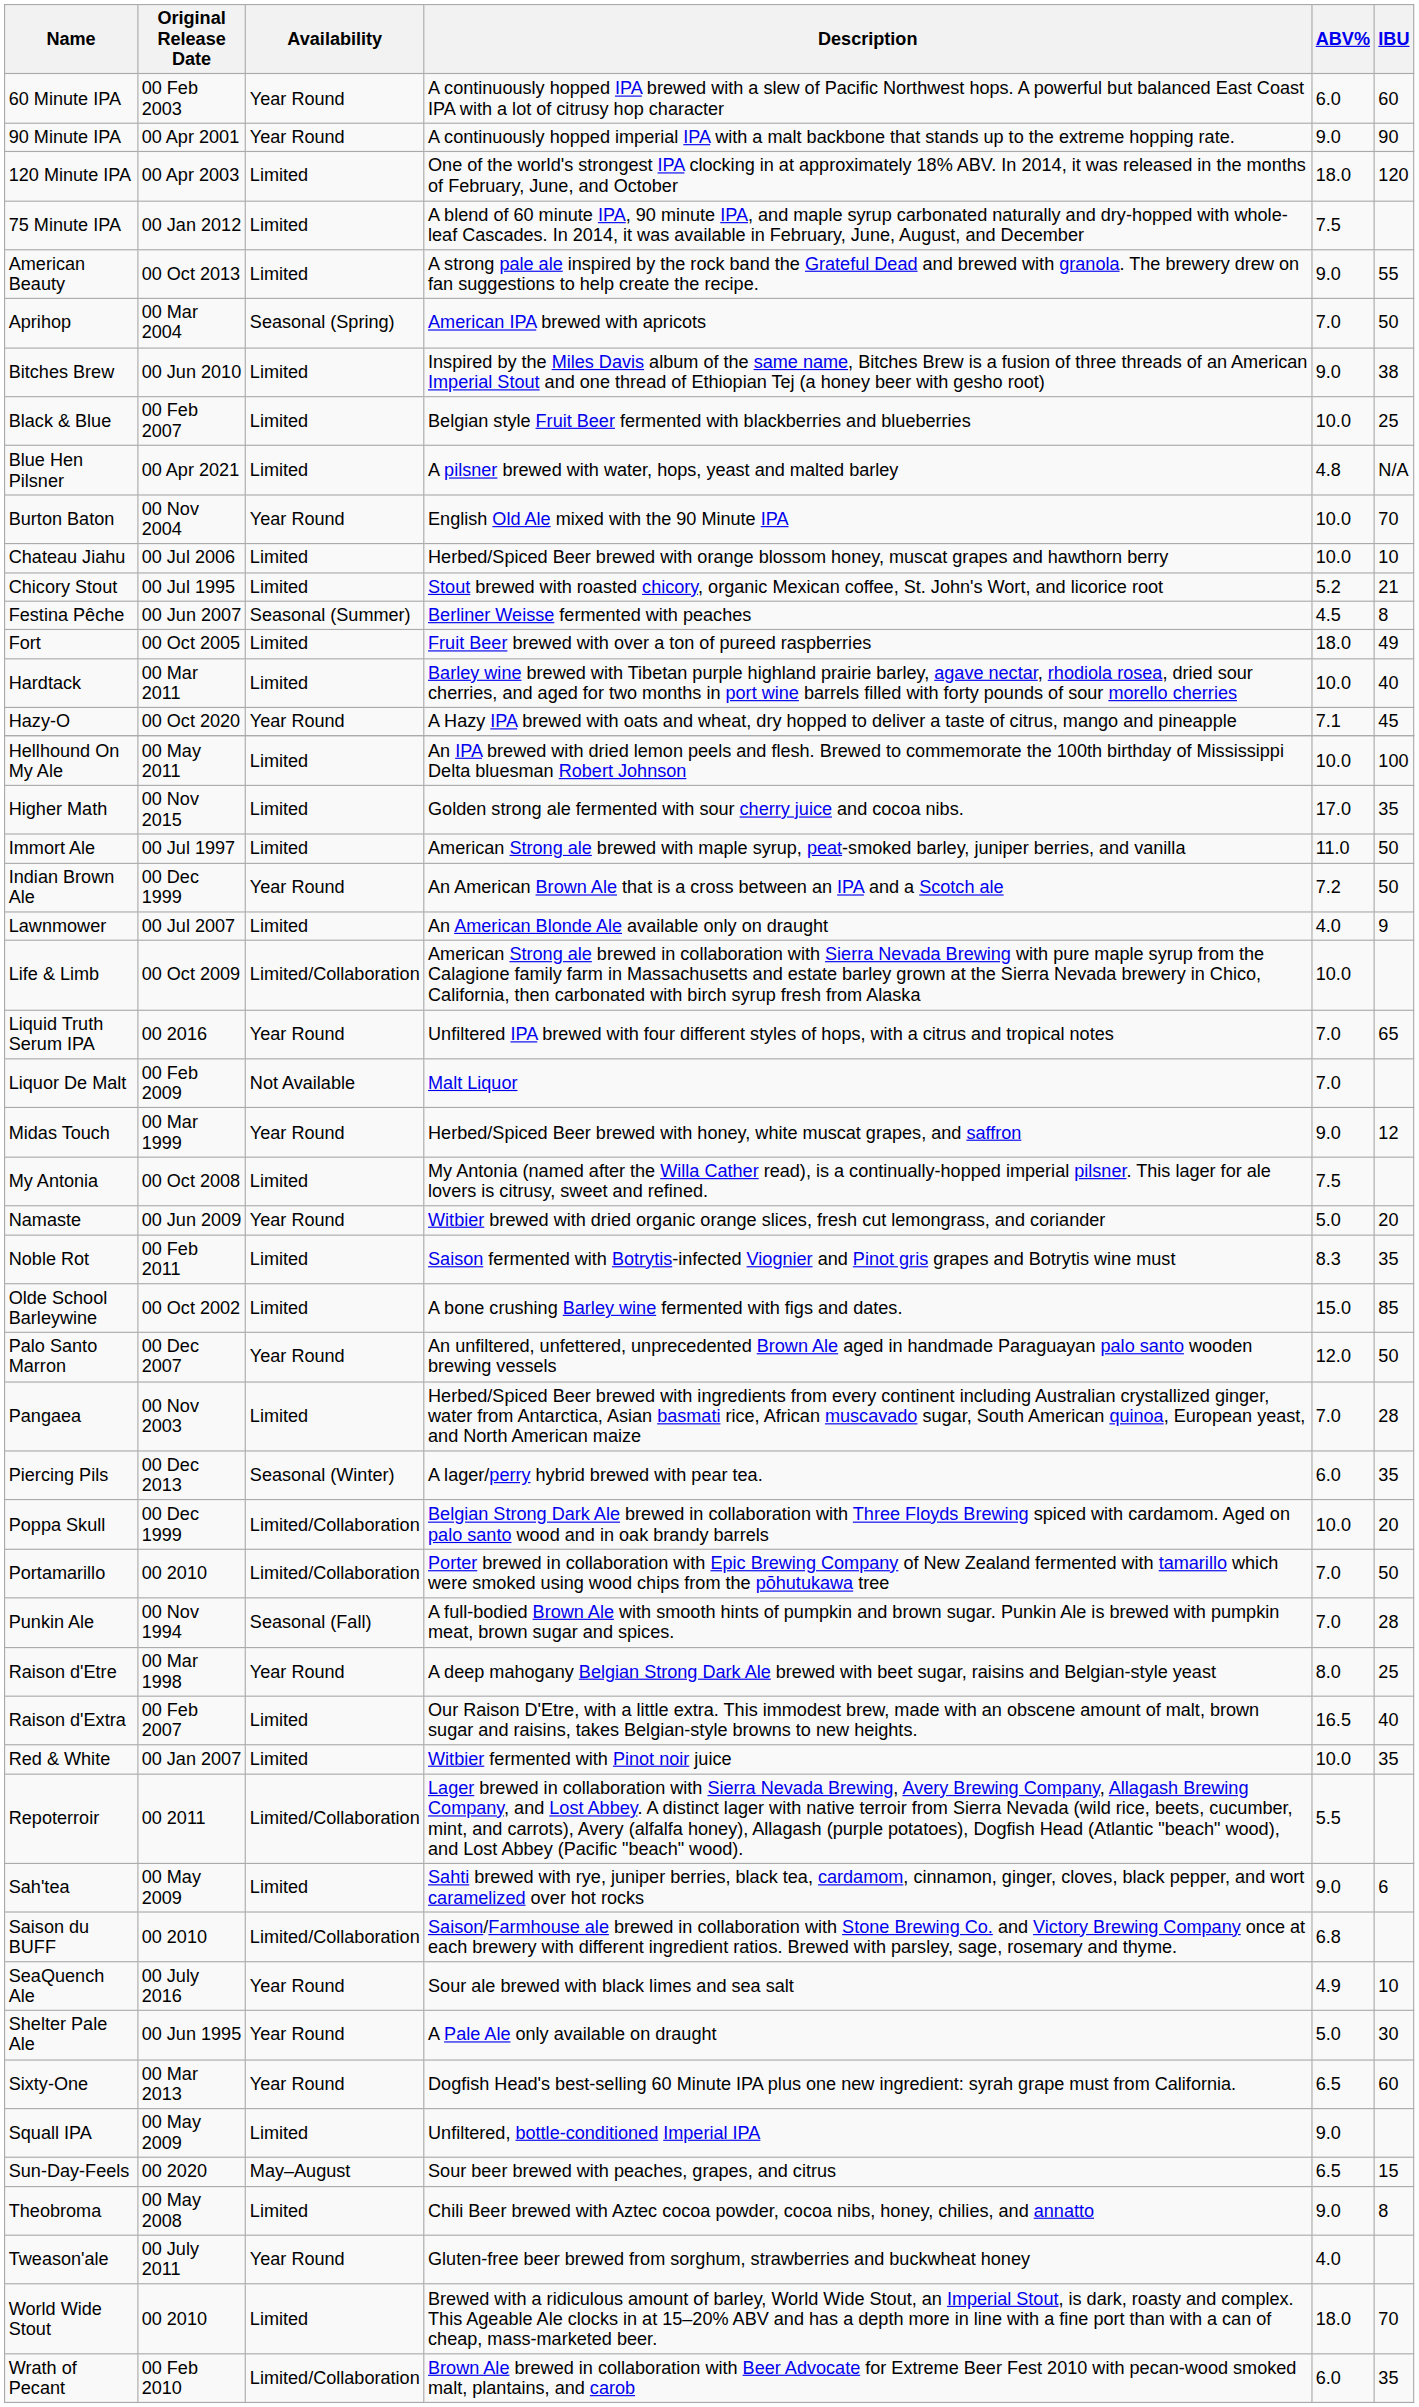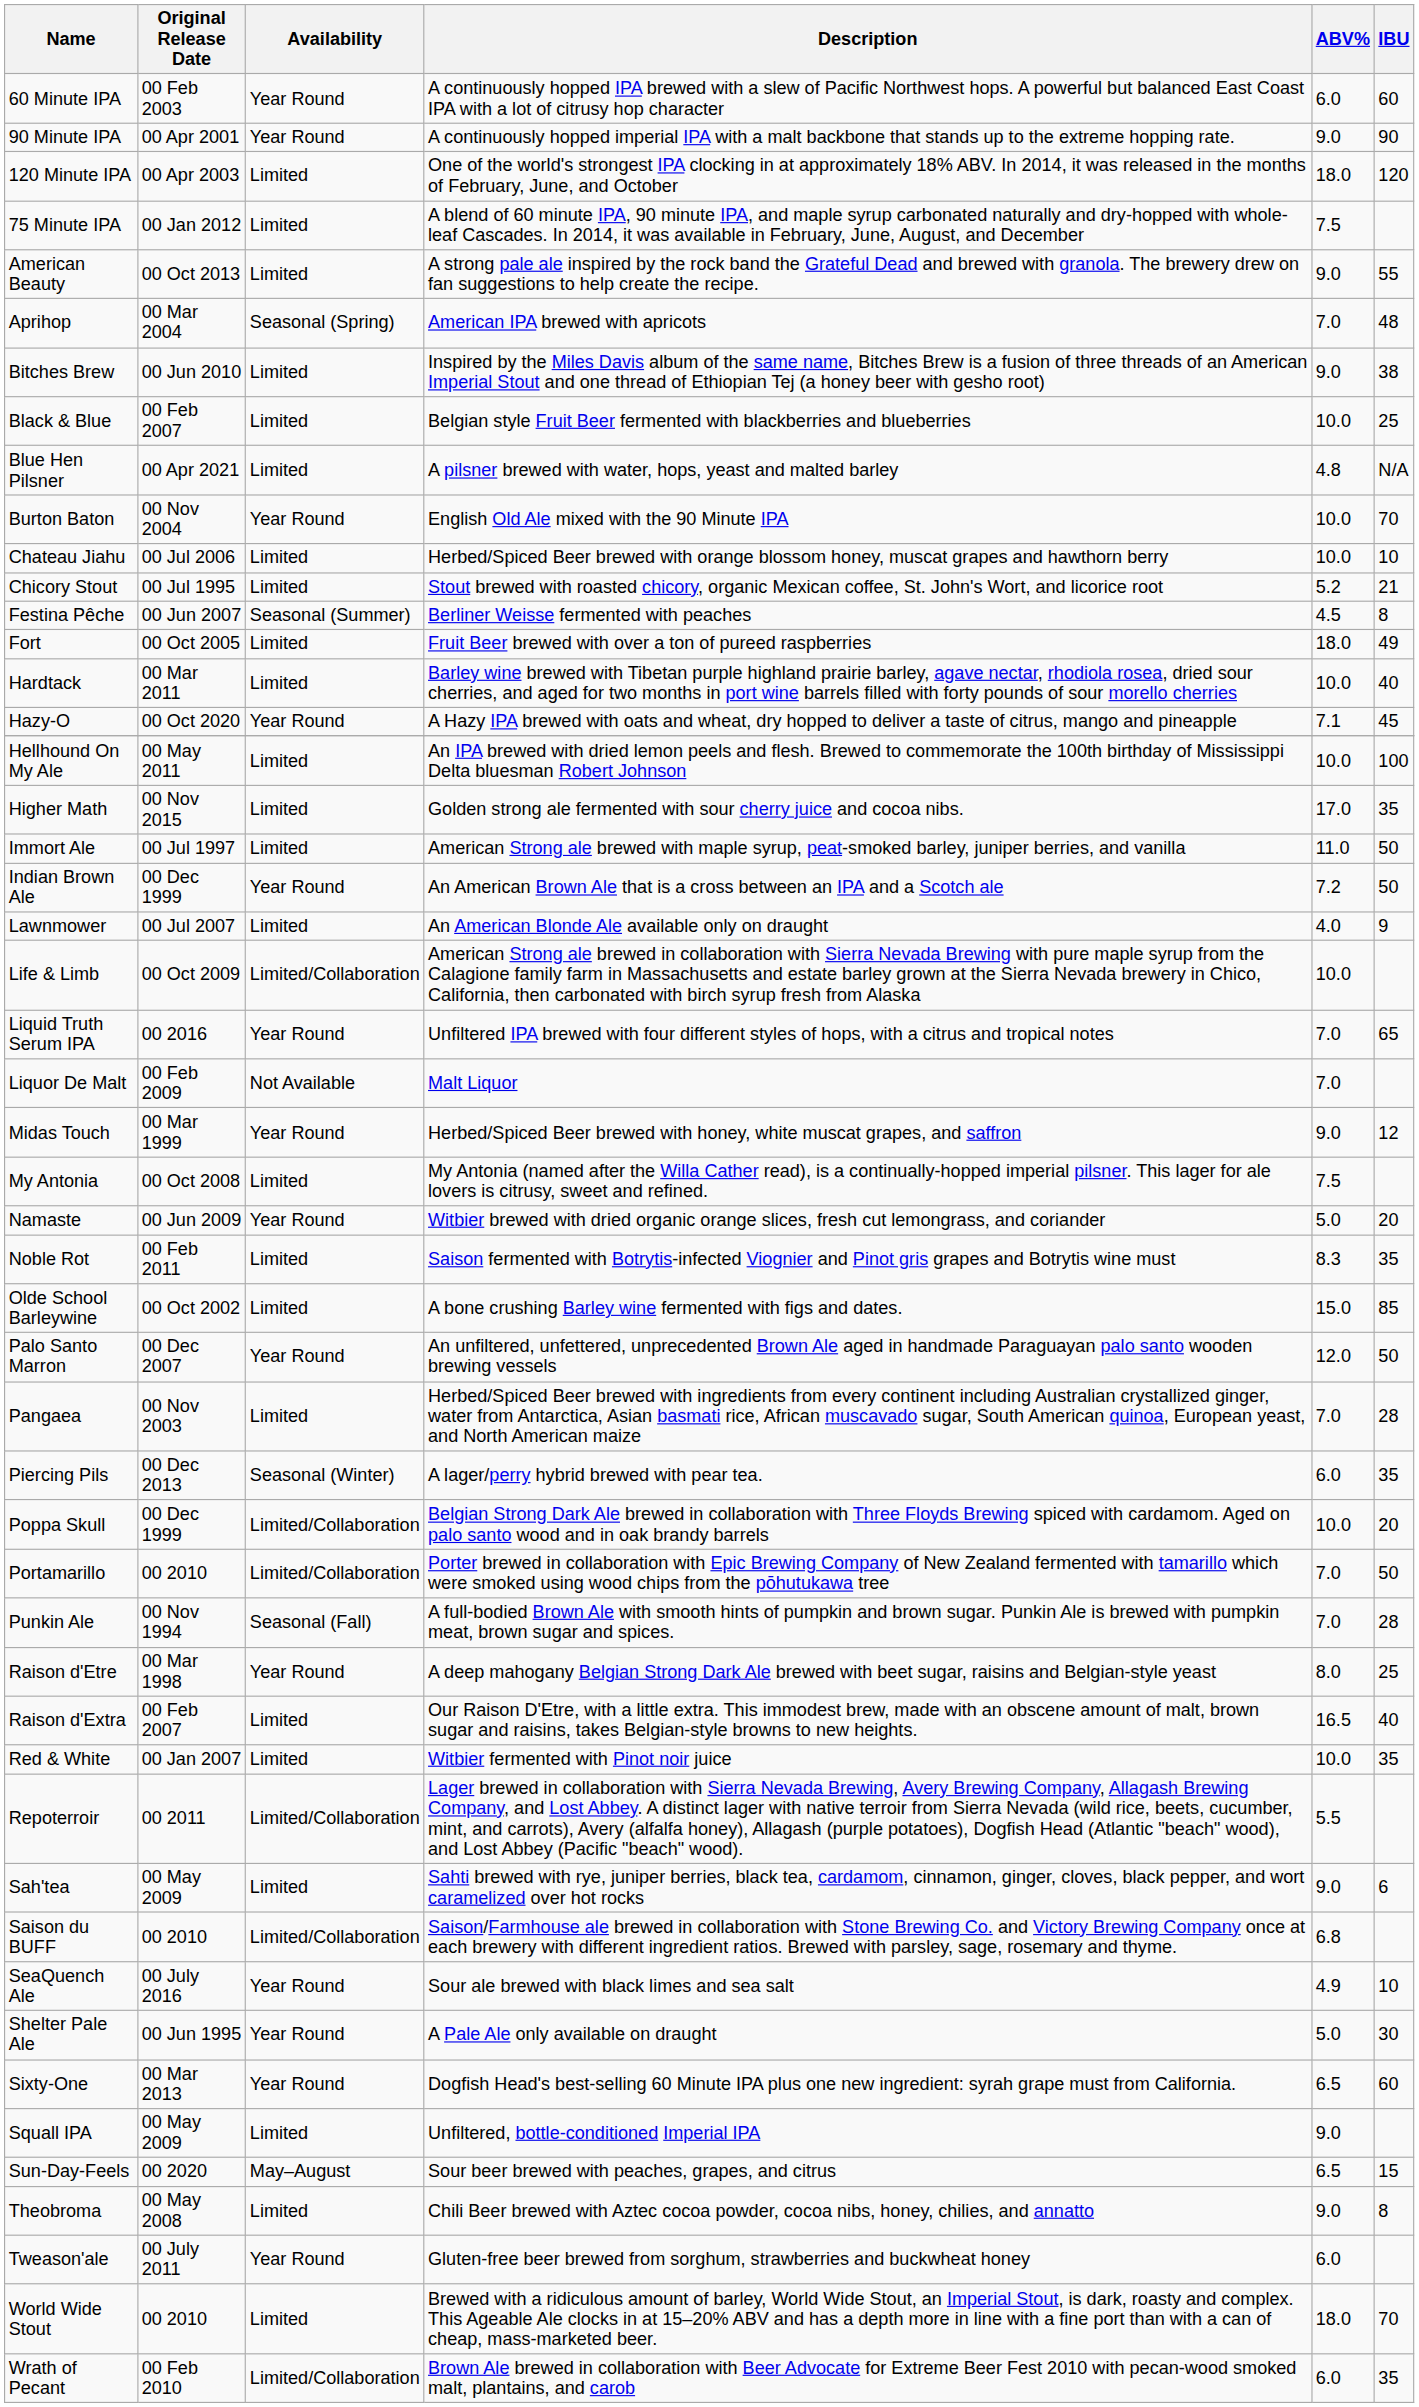Aprihop | IBU: 50 -> 48
Tweason'ale | ABV%: 4.0 -> 6.0
